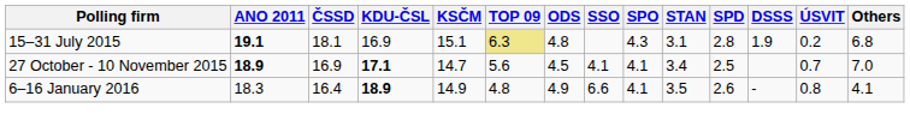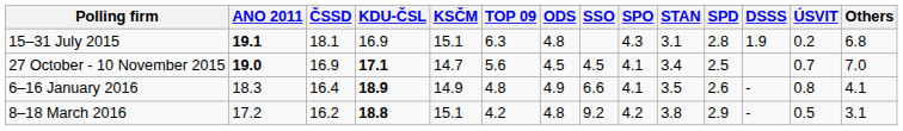15–31 July 2015 | TOP 09: khaki background -> no background
27 October - 10 November 2015 | ANO 2011: 18.9 -> 19.0
27 October - 10 November 2015 | SSO: 4.1 -> 4.5
+ row: 8–18 March 2016 | 17.2 | 16.2 | 18.8 | 15.1 | 4.2 | 4.8 | 9.2 | 4.2 | 3.8 | 2.9 | - | 0.5 | 3.1
